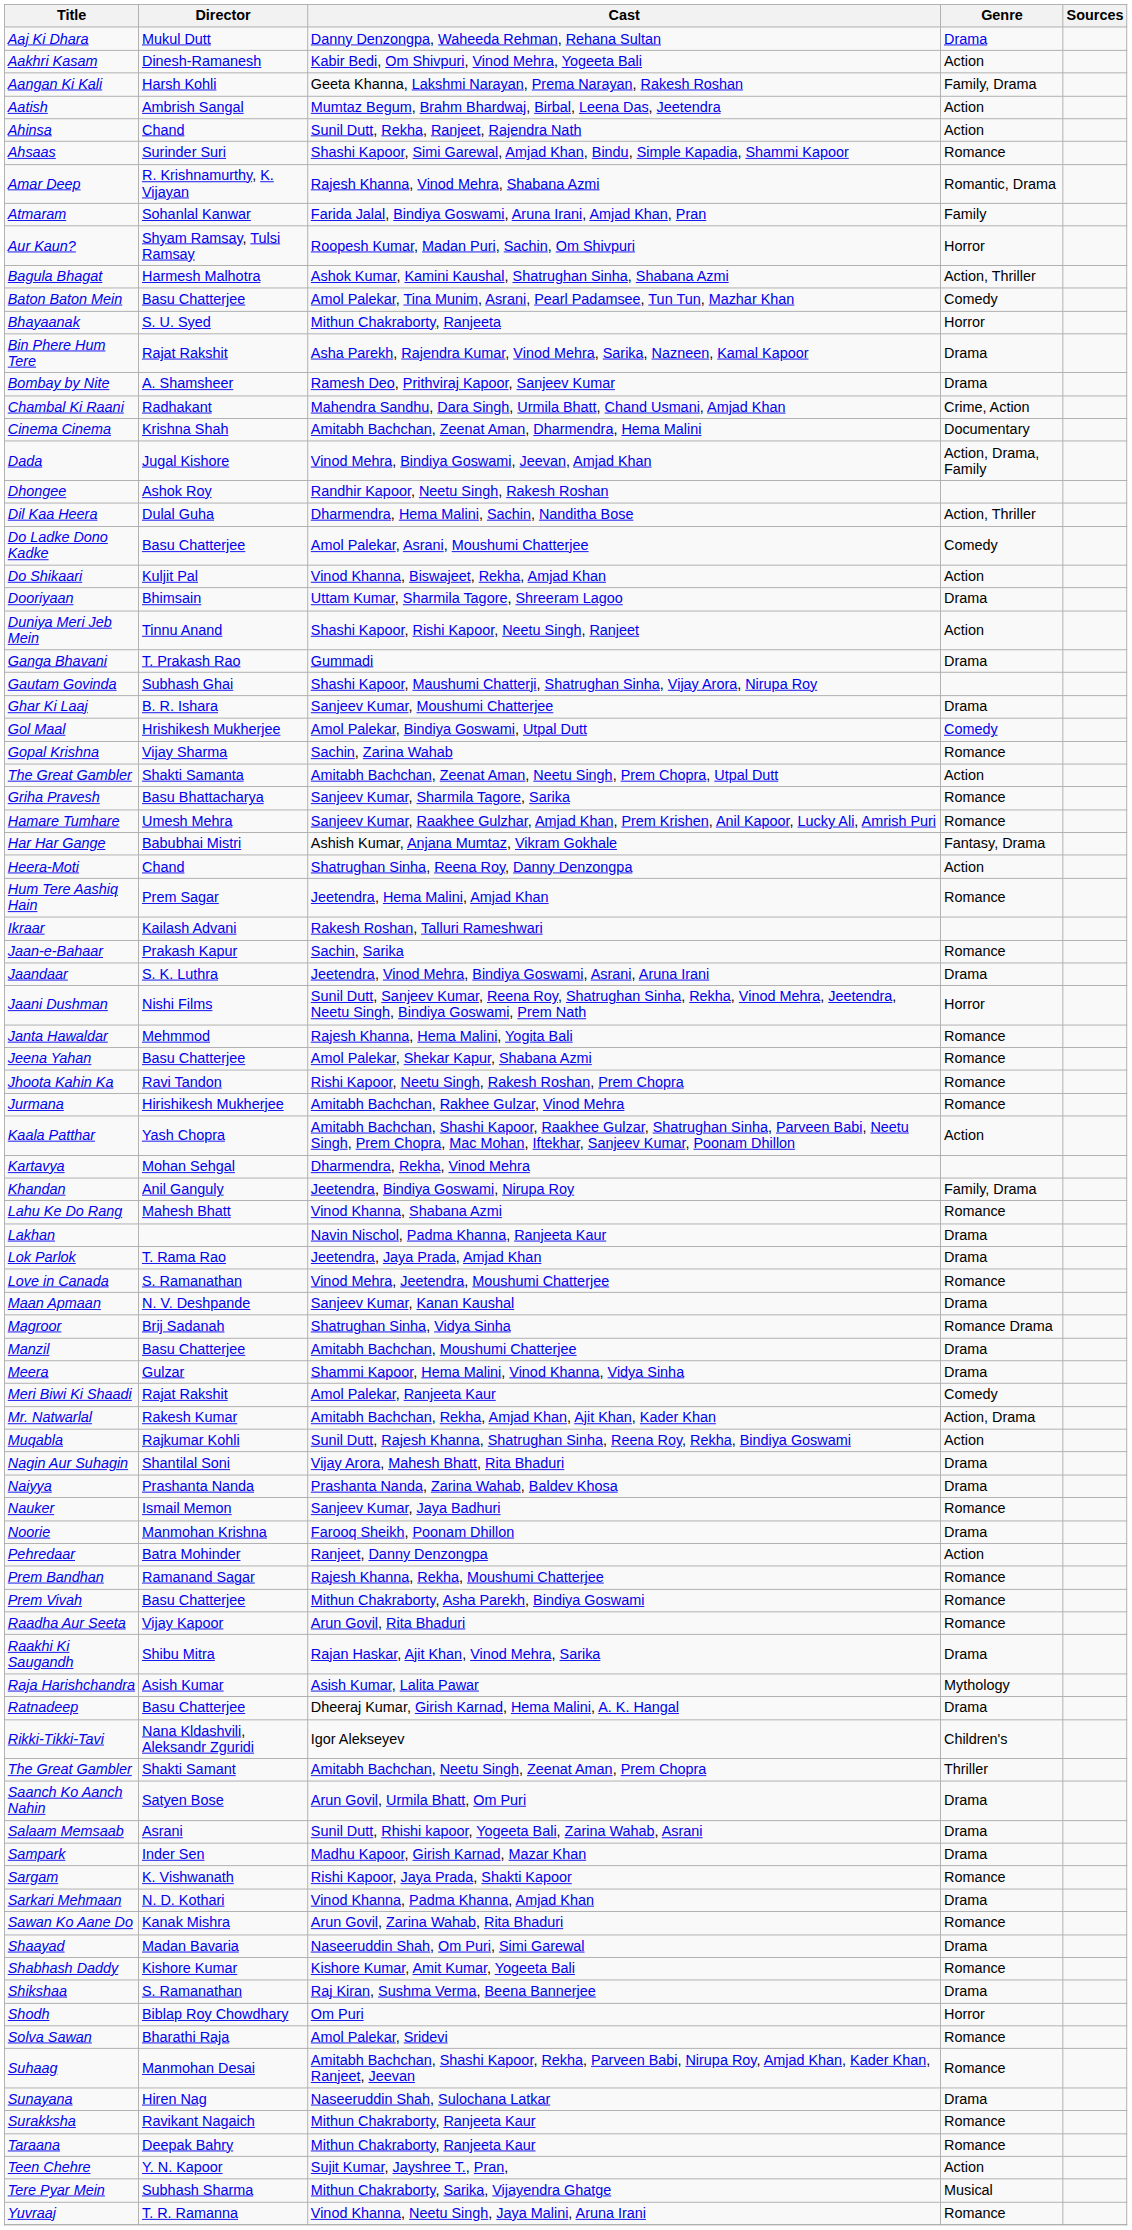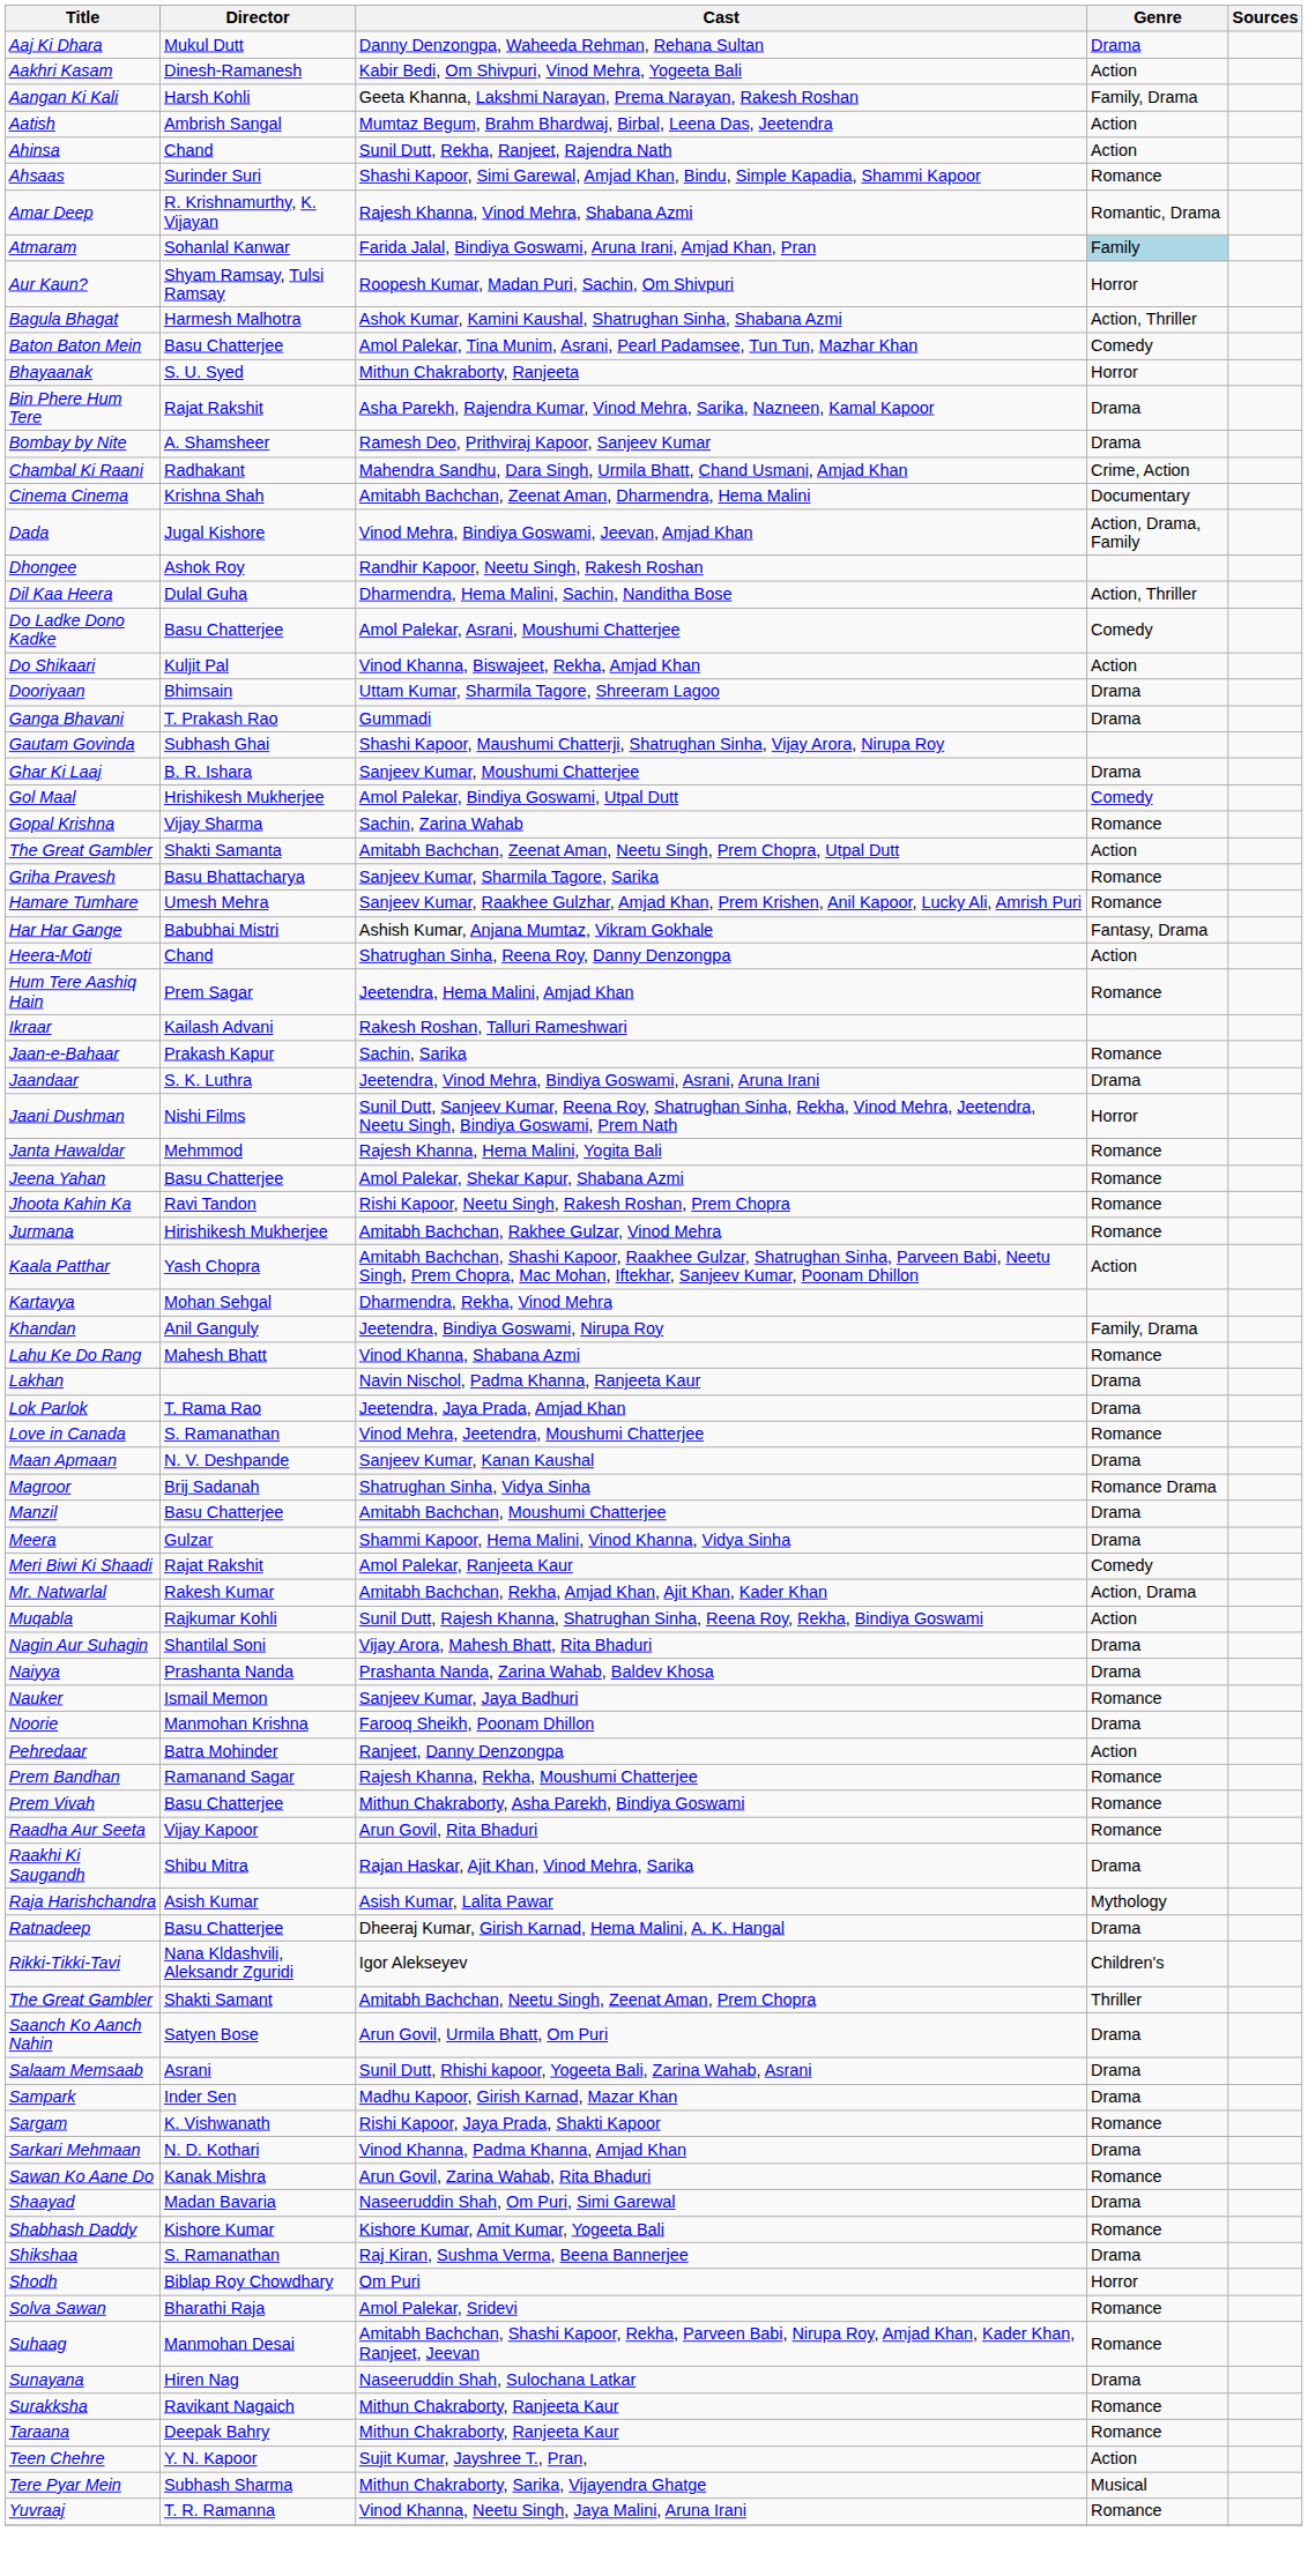Atmaram | Genre: no background -> lightblue background
- row: Duniya Meri Jeb Mein | Tinnu Anand | Shashi Kapoor, Rishi Kapoor, Neetu Singh, Ranjeet | Action
